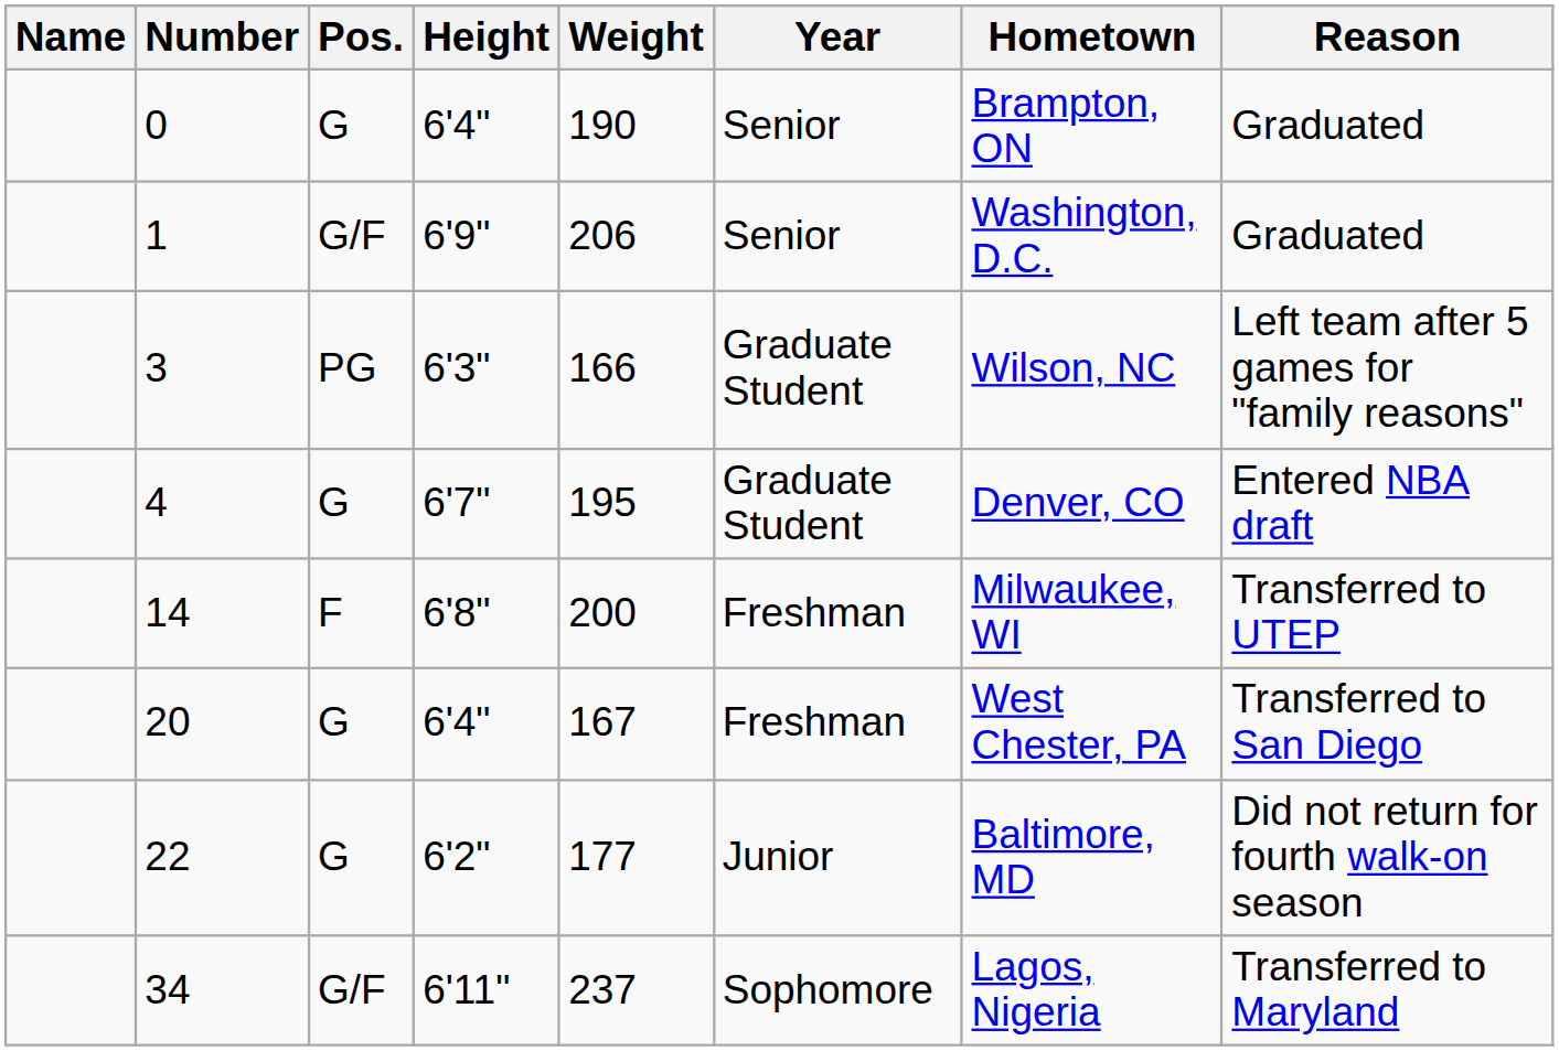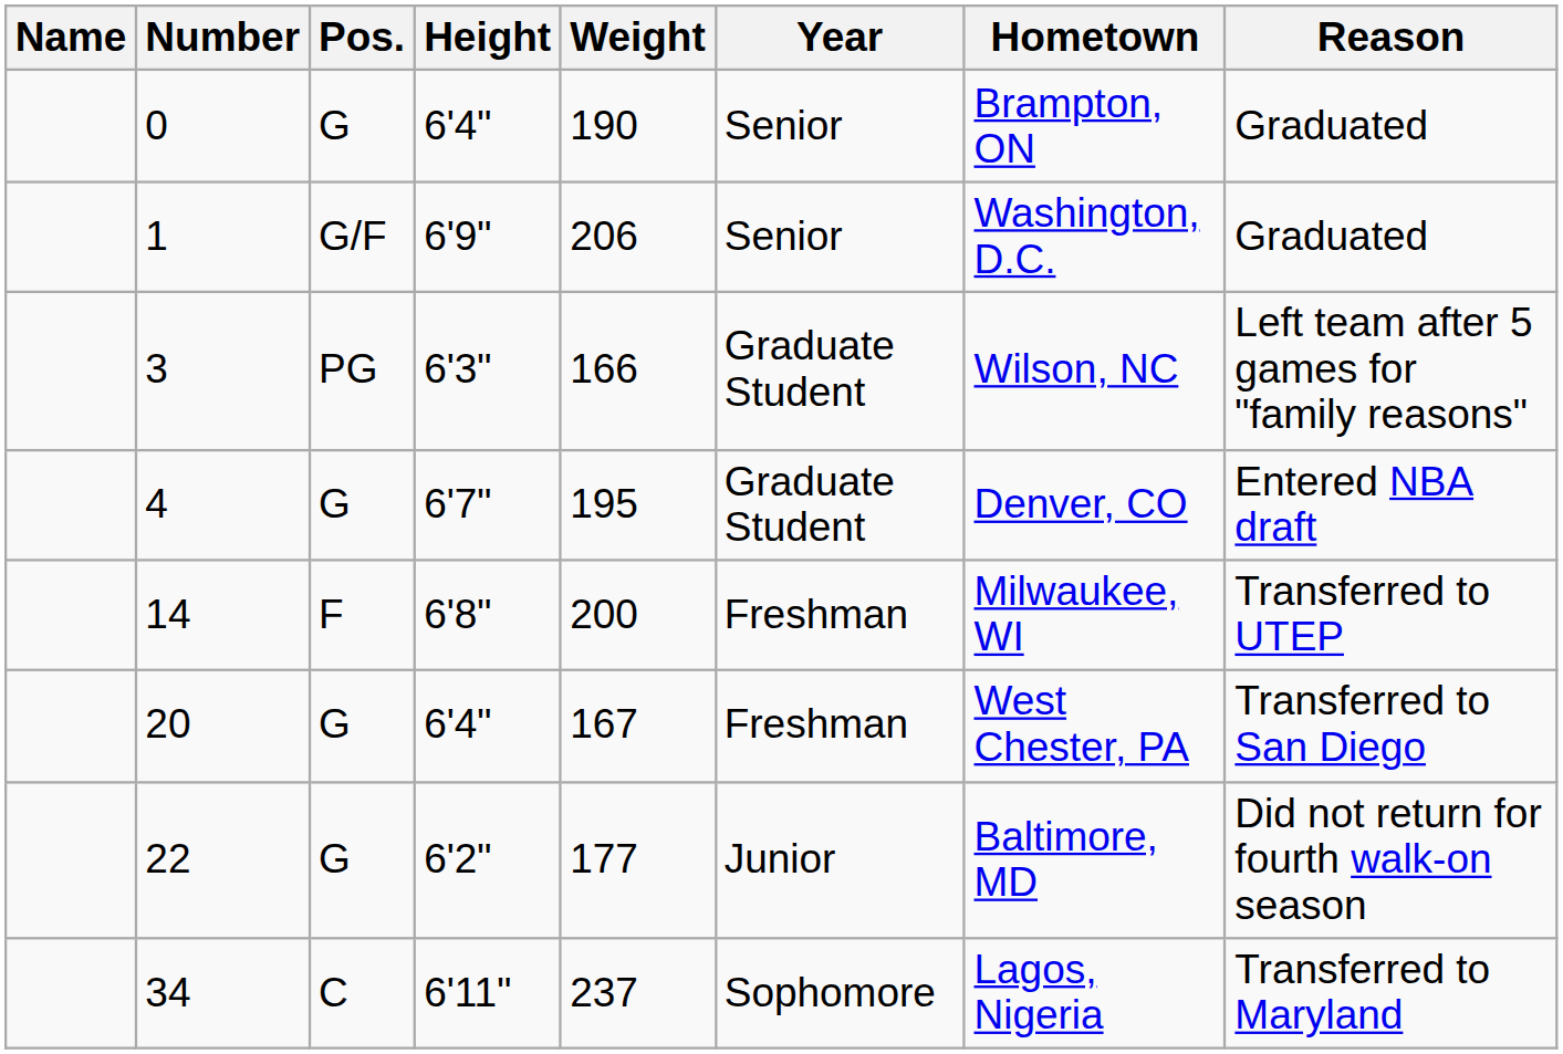34 | Pos.: G/F -> C
